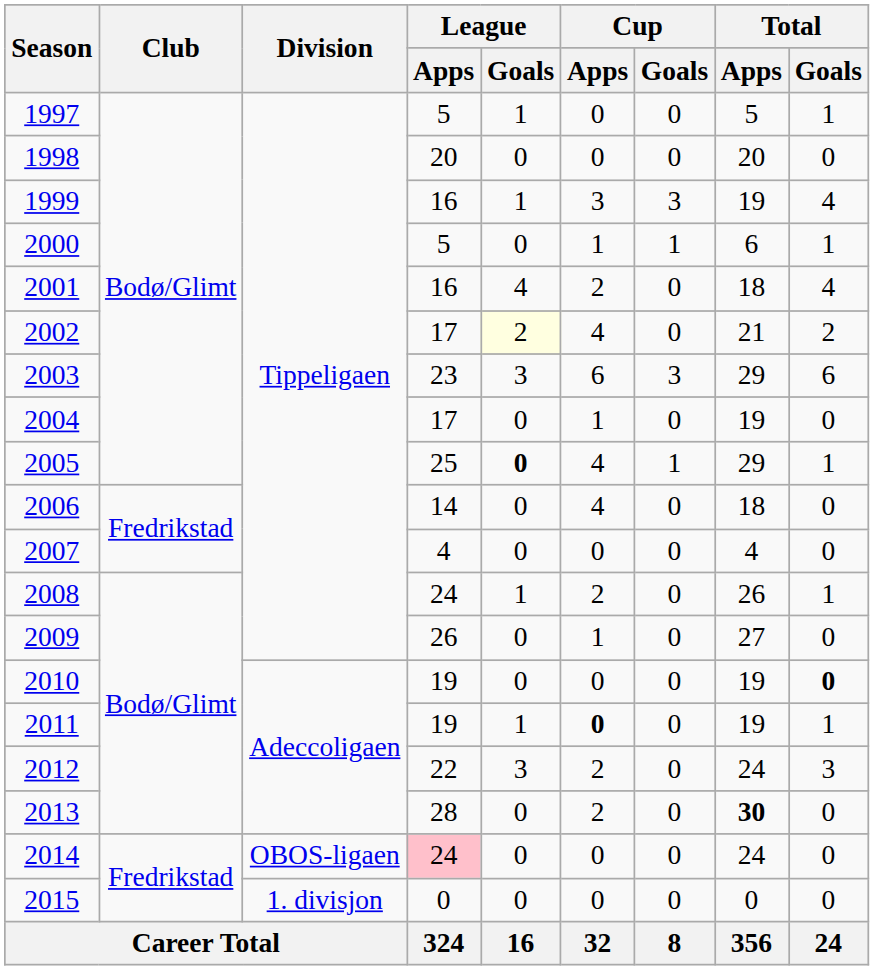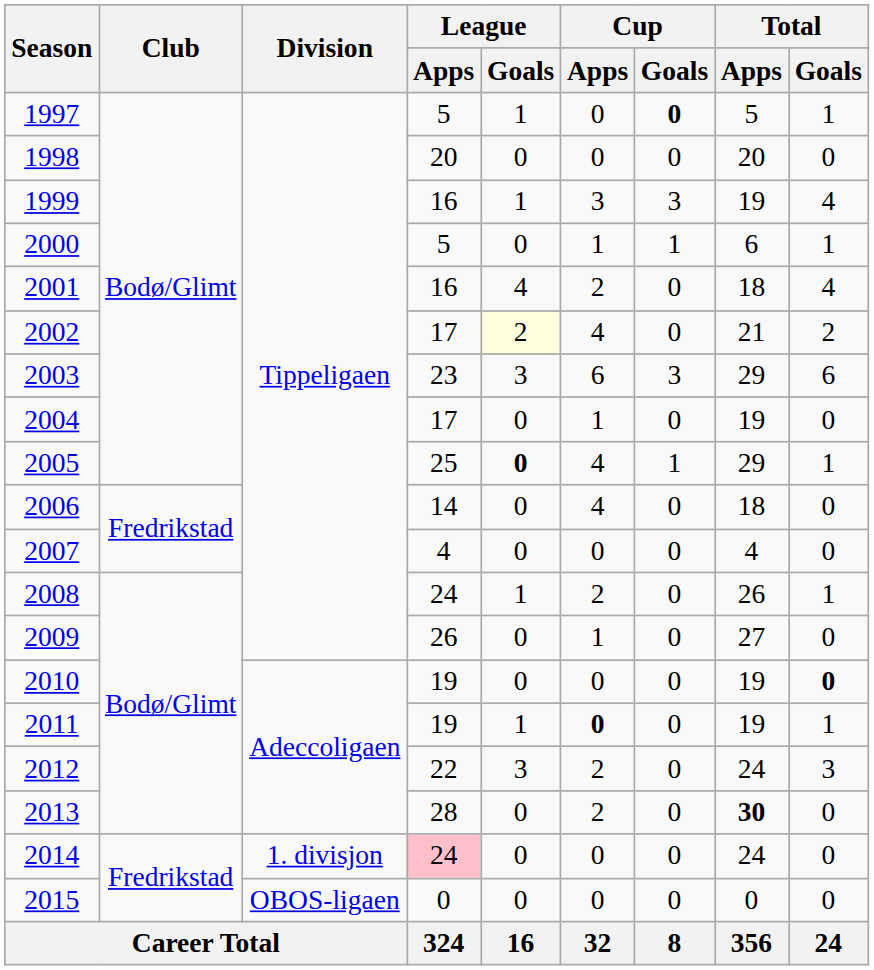1997 | Cup / Goals: normal -> bold
2014 | Division: OBOS-ligaen -> 1. divisjon
2015 | Division: 1. divisjon -> OBOS-ligaen
